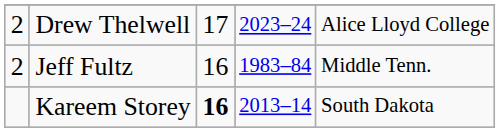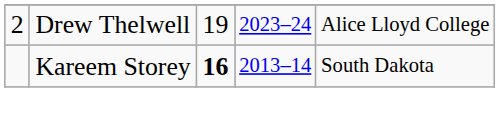Drew Thelwell | column 3: 17 -> 19
- row: 2 | Jeff Fultz | 16 | 1983–84 | Middle Tenn.
